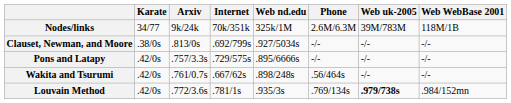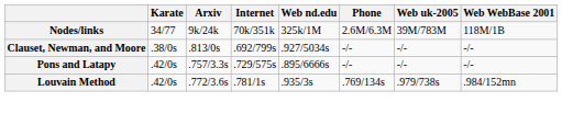- row: Wakita and Tsurumi | .42/0s | .761/0.7s | .667/62s | .898/248s | .56/464s | -/- | -/-
Louvain Method | Web uk-2005: bold -> normal
